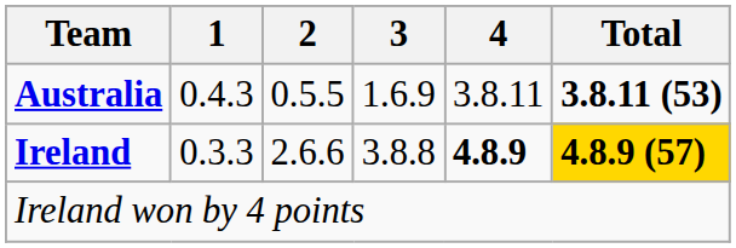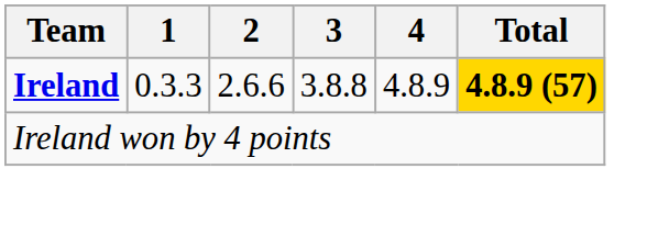- row: Australia | 0.4.3 | 0.5.5 | 1.6.9 | 3.8.11 | 3.8.11 (53)
Ireland | 4: bold -> normal
